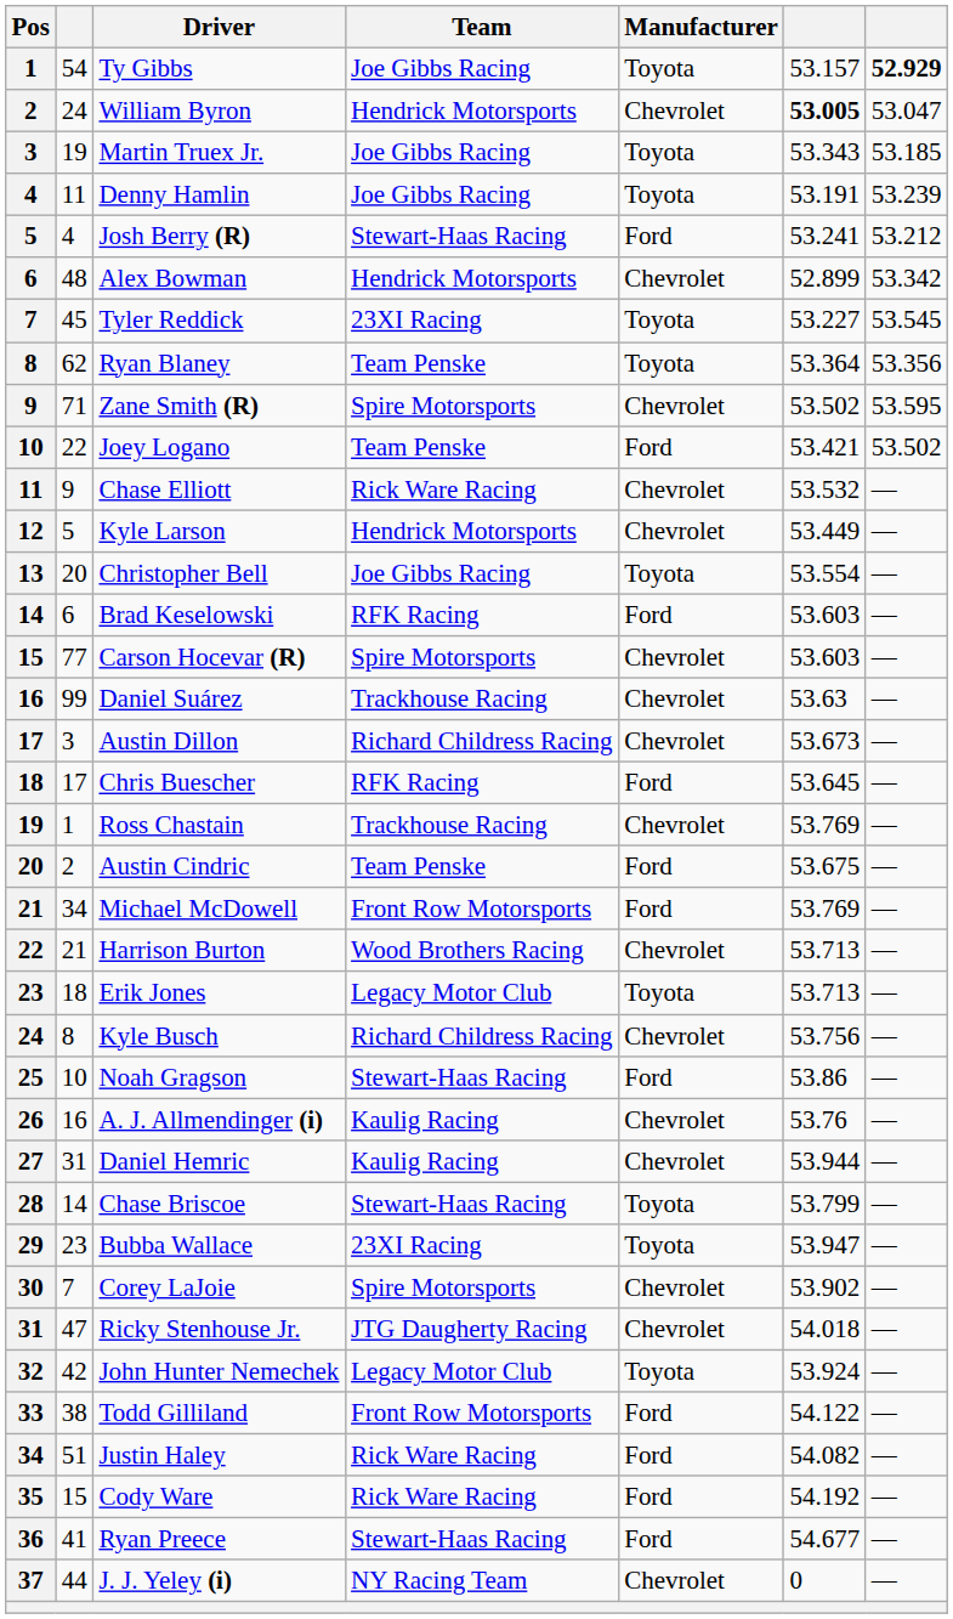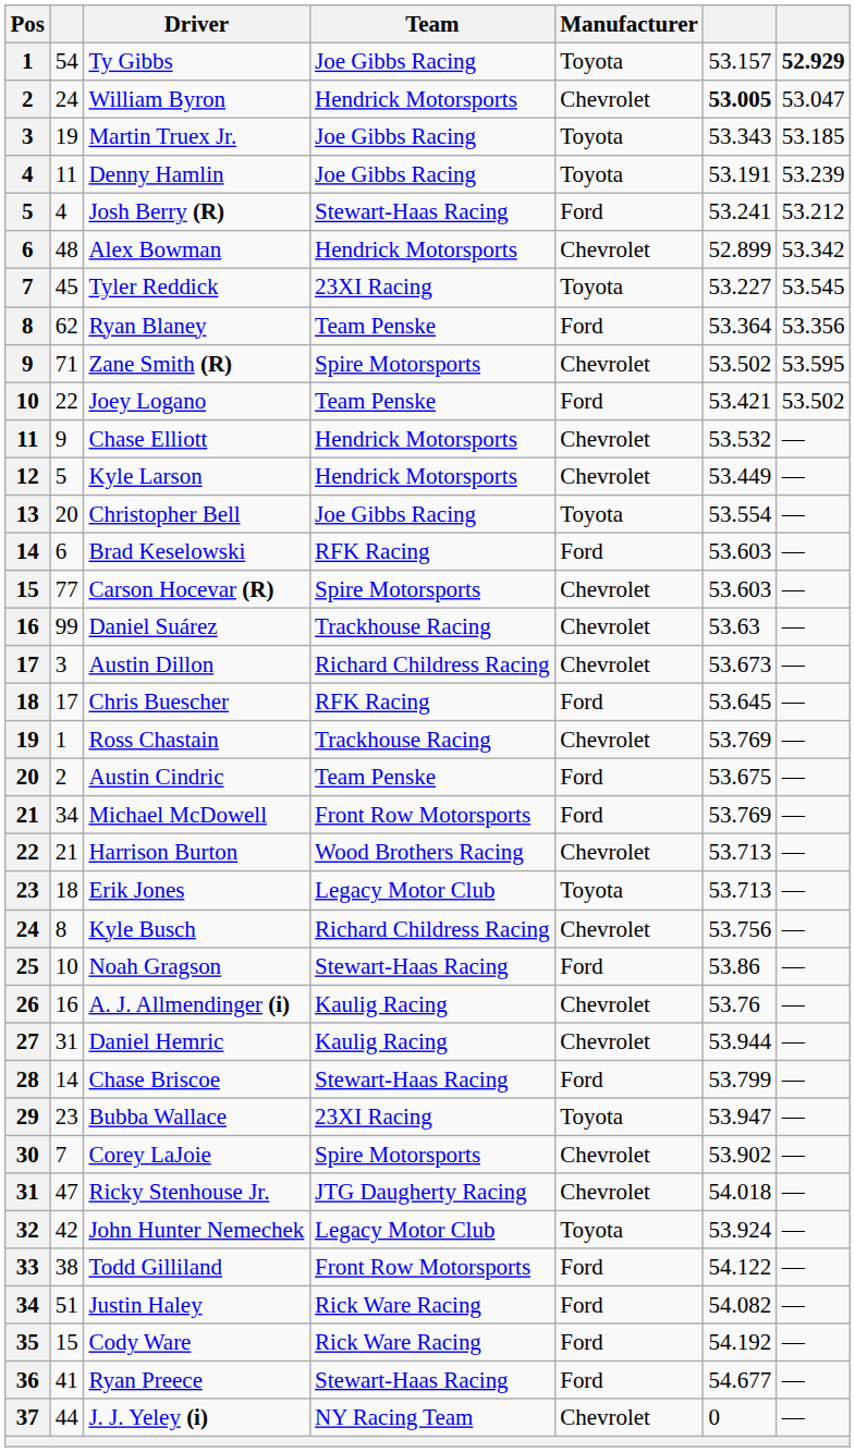Ryan Blaney | Manufacturer: Toyota -> Ford
Chase Elliott | Team: Rick Ware Racing -> Hendrick Motorsports
Chase Briscoe | Manufacturer: Toyota -> Ford
